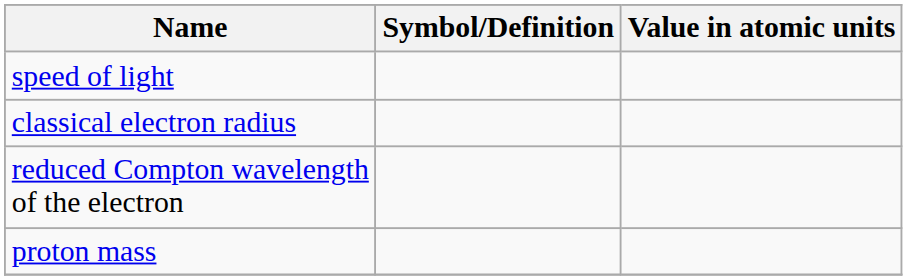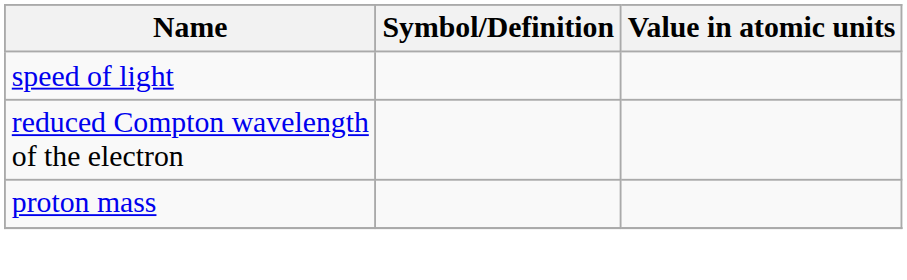- row: classical electron radius
